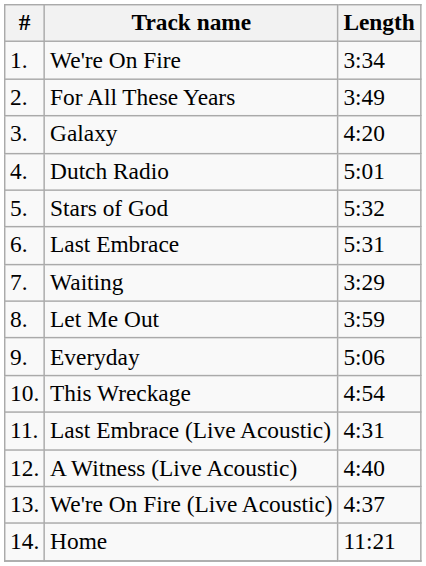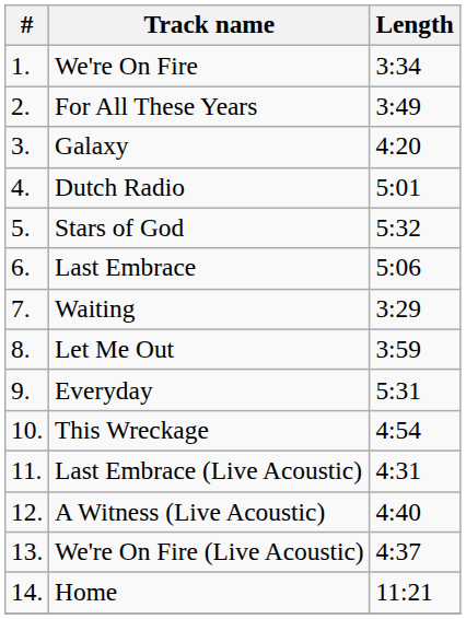Last Embrace | Length: 5:31 -> 5:06
Everyday | Length: 5:06 -> 5:31
